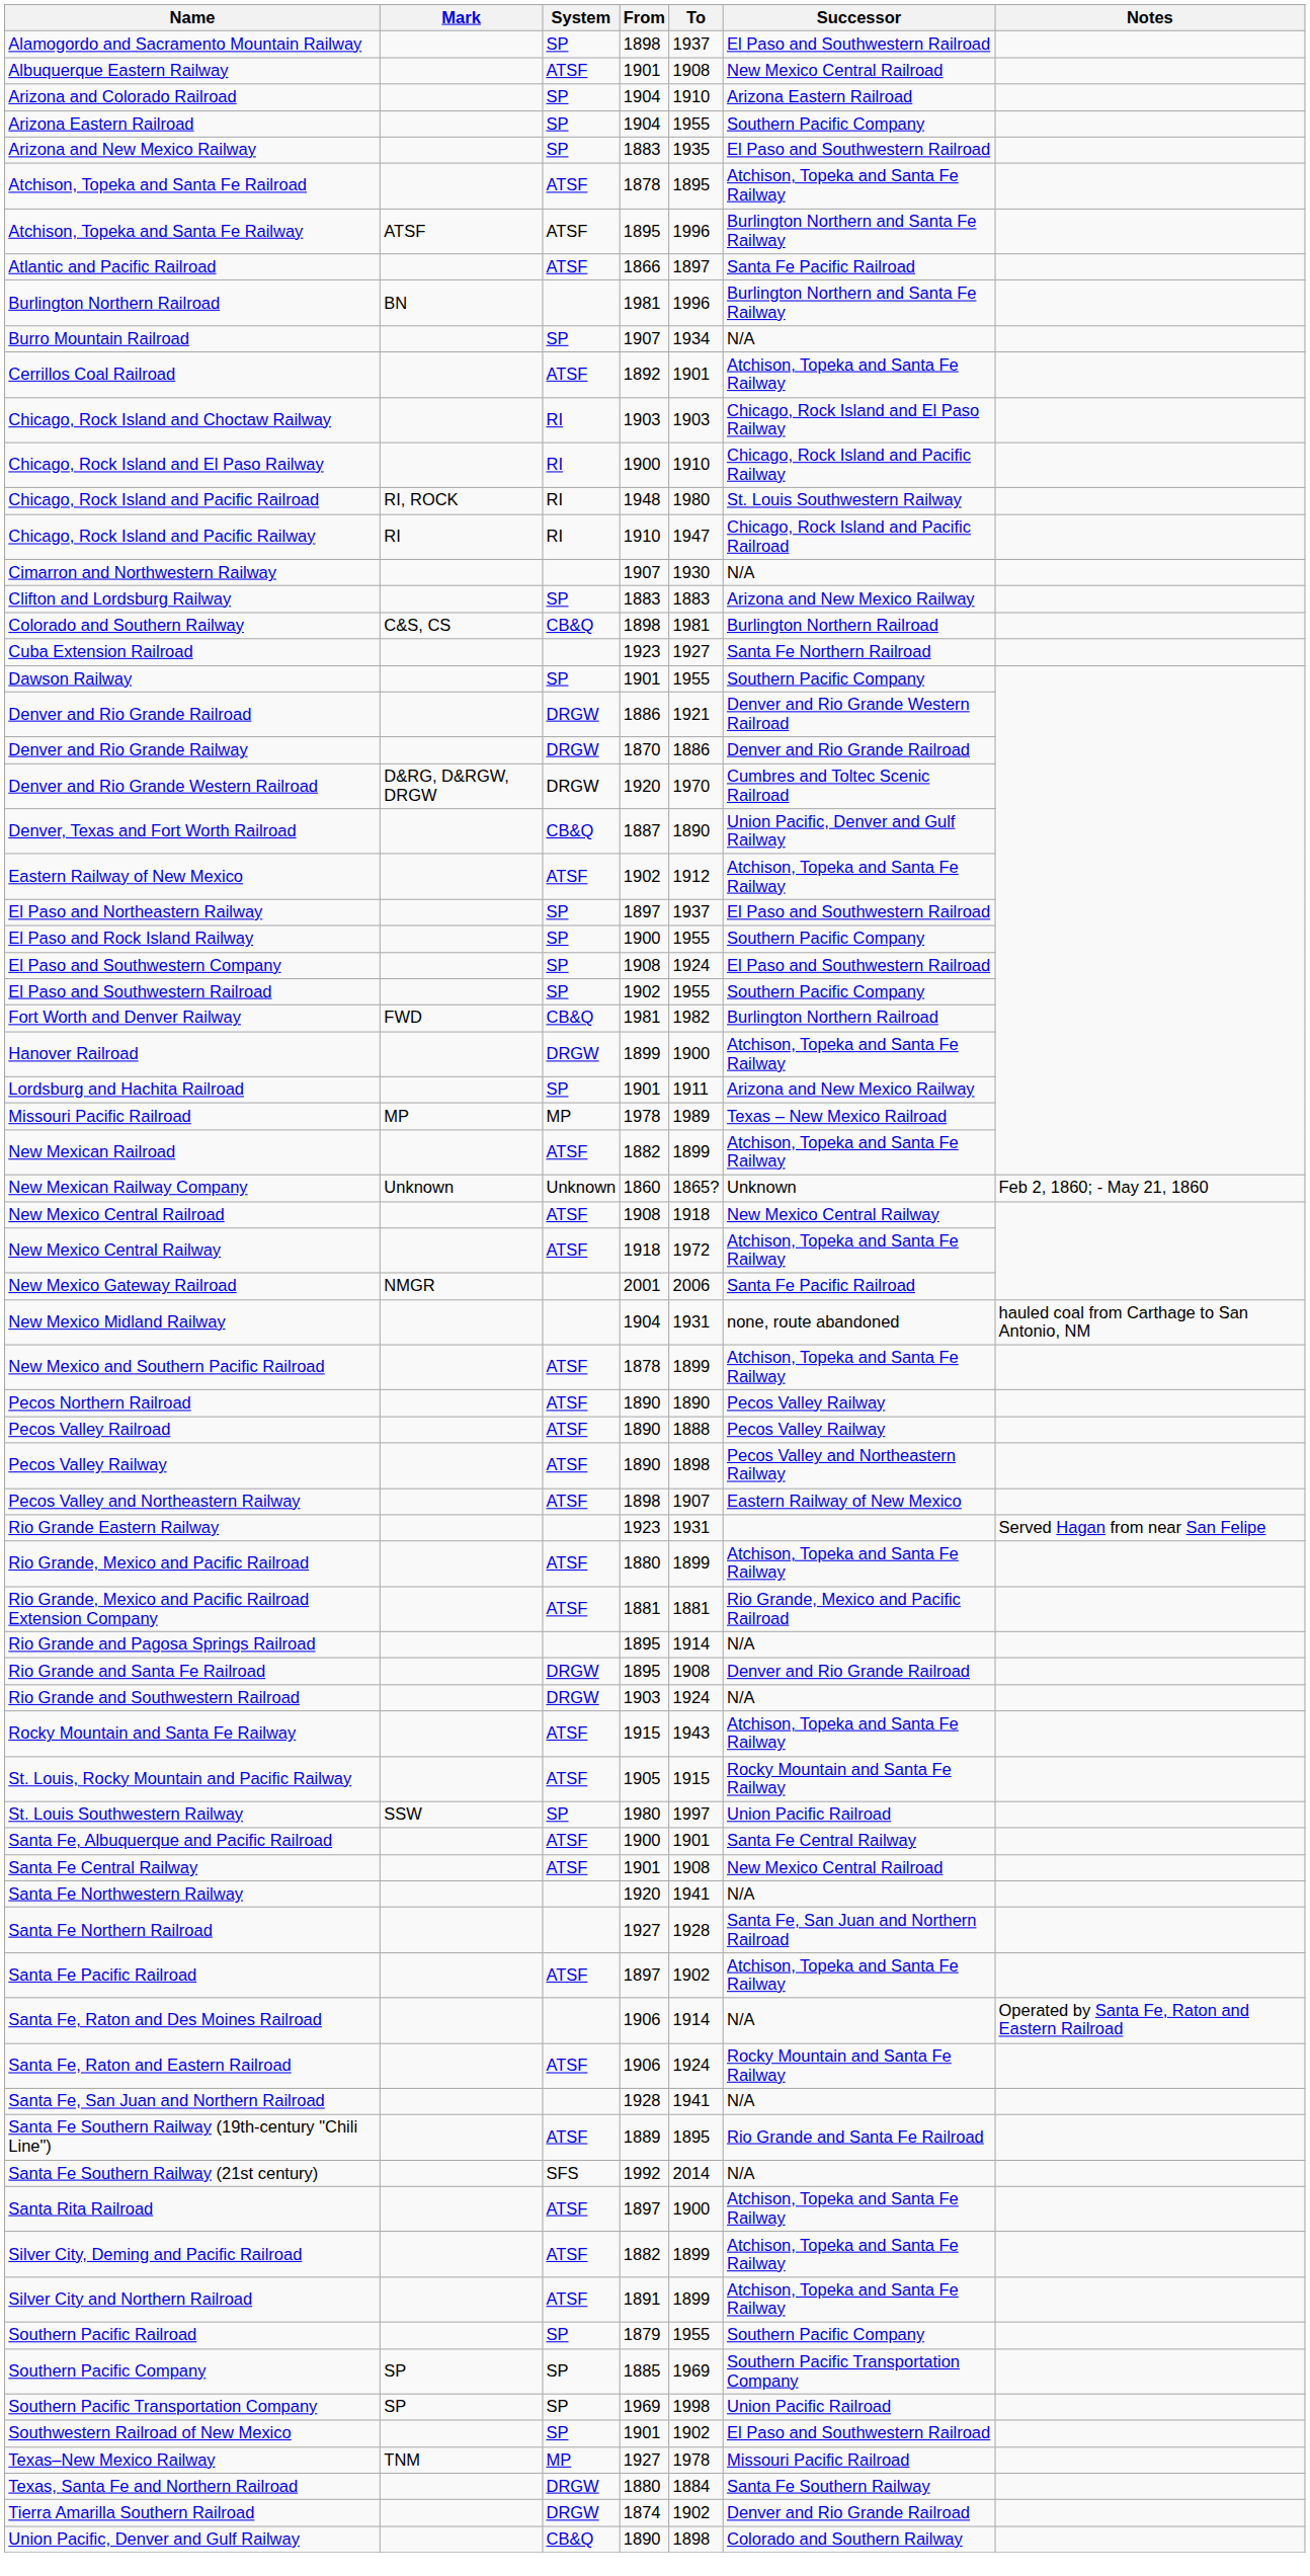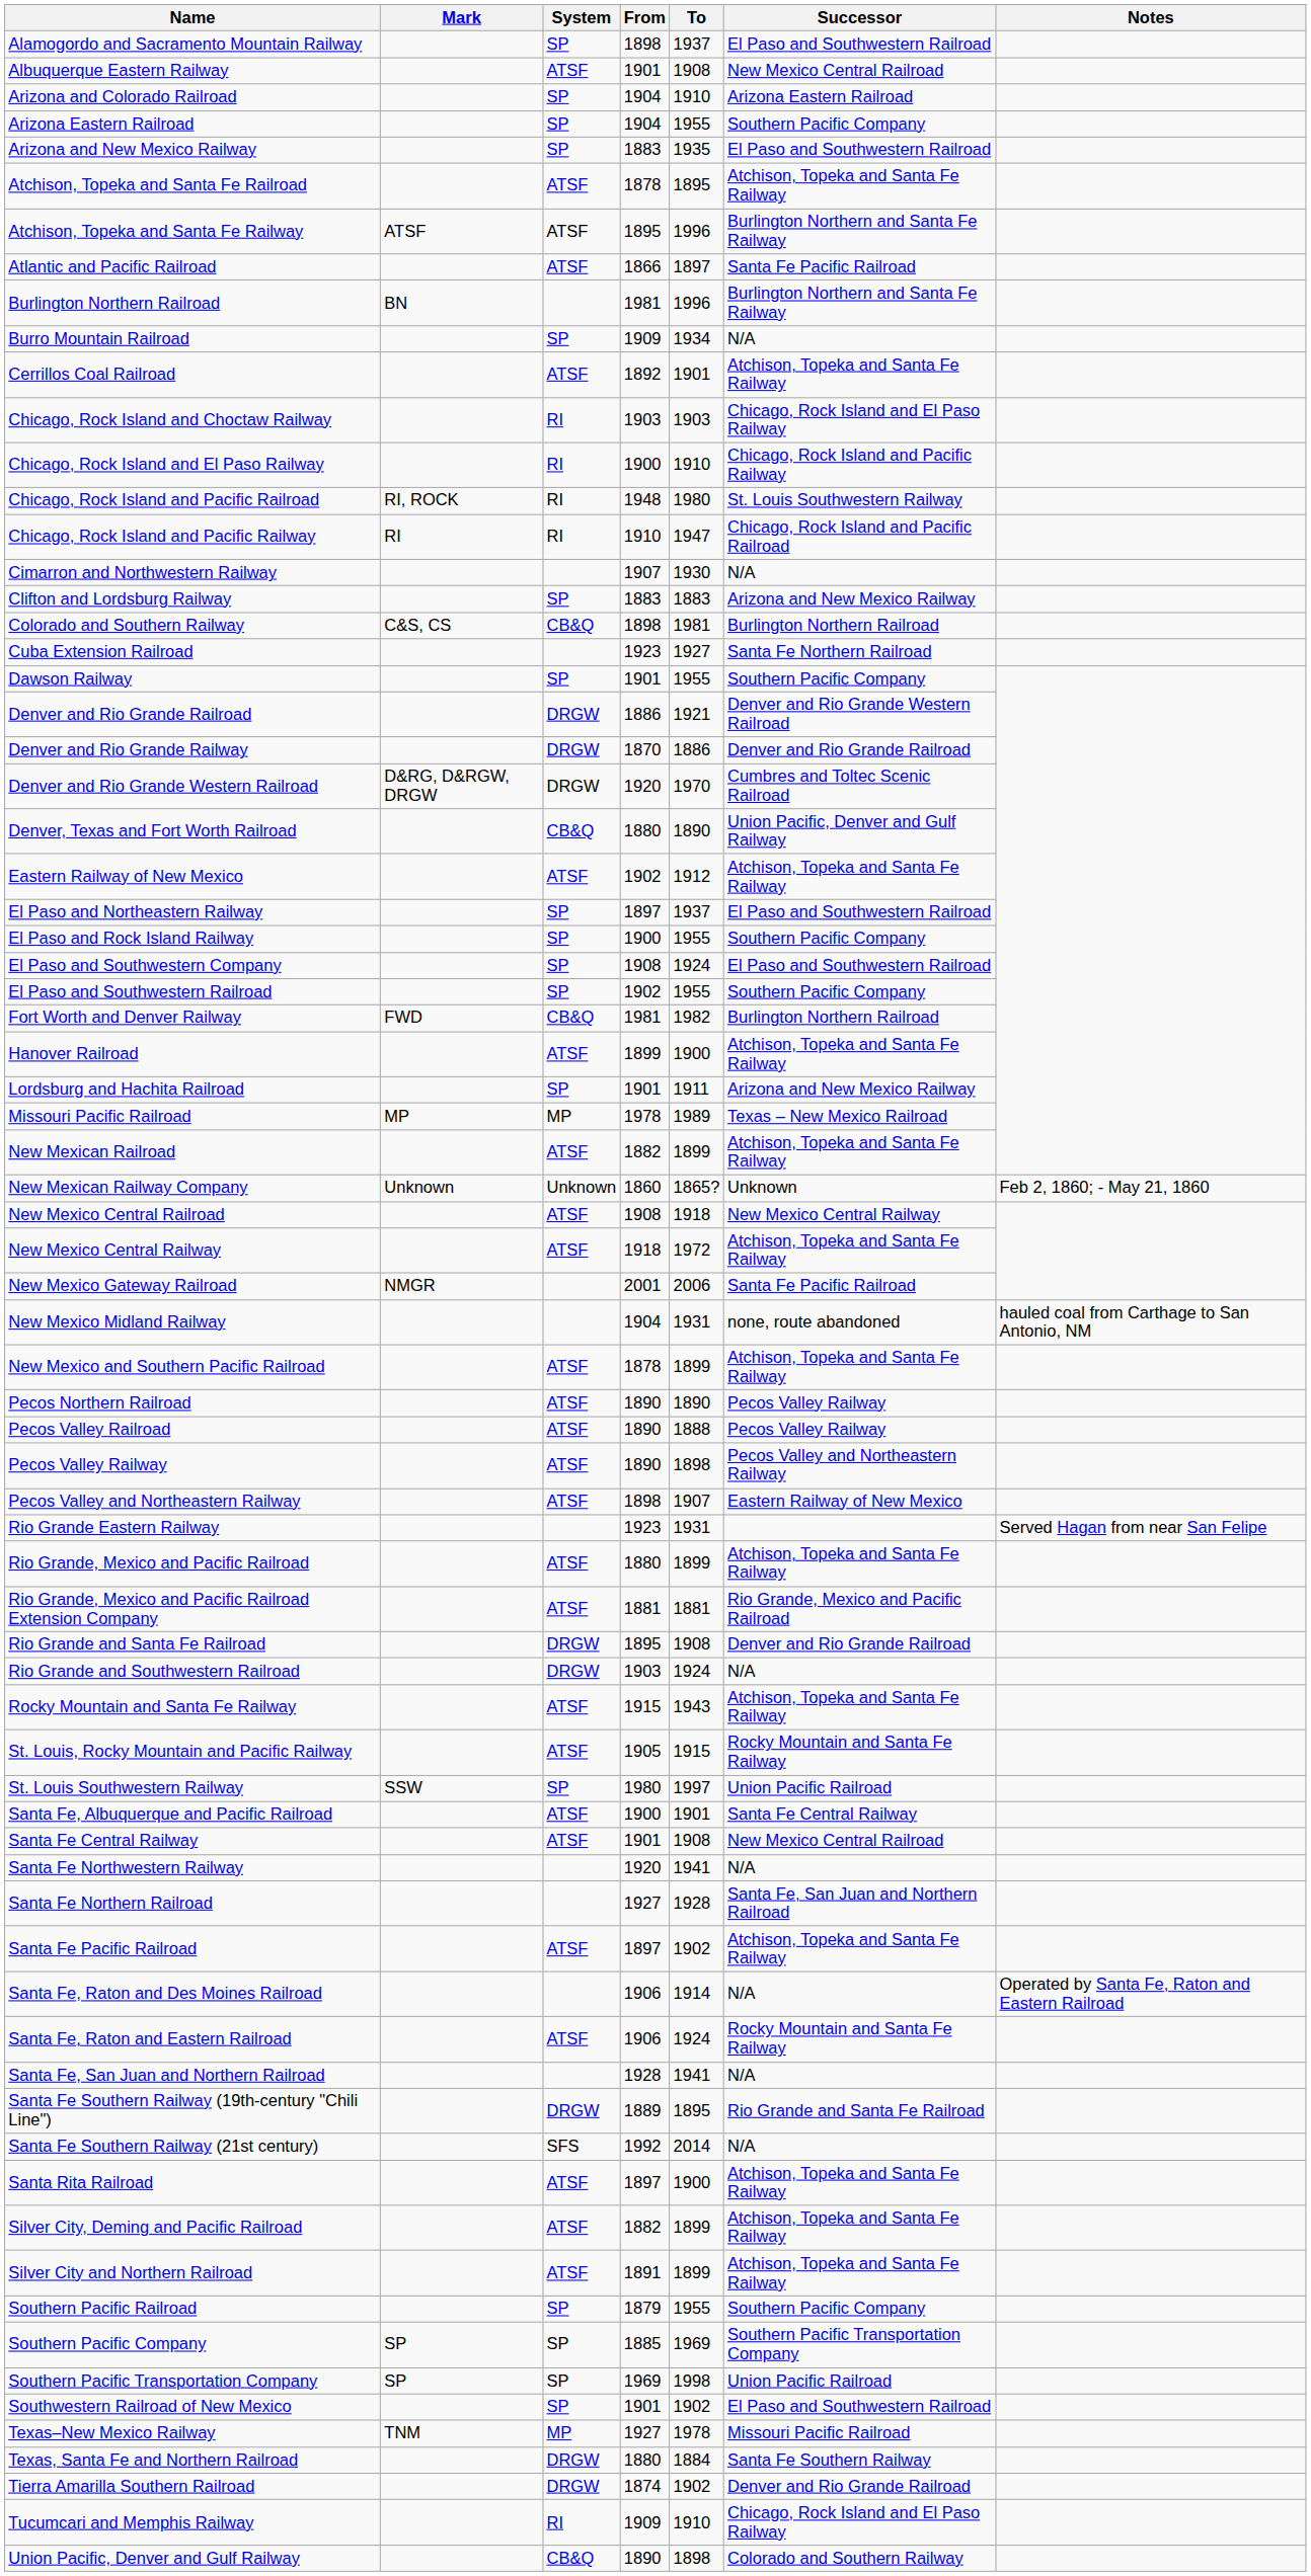Burro Mountain Railroad | From: 1907 -> 1909
Denver, Texas and Fort Worth Railroad | From: 1887 -> 1880
Hanover Railroad | System: DRGW -> ATSF
- row: Rio Grande and Pagosa Springs Railroad | 1895 | 1914 | N/A
Santa Fe Southern Railway (19th-century "Chili Line") | System: ATSF -> DRGW
+ row: Tucumcari and Memphis Railway | RI | 1909 | 1910 | Chicago, Rock Island and El Paso Railway
